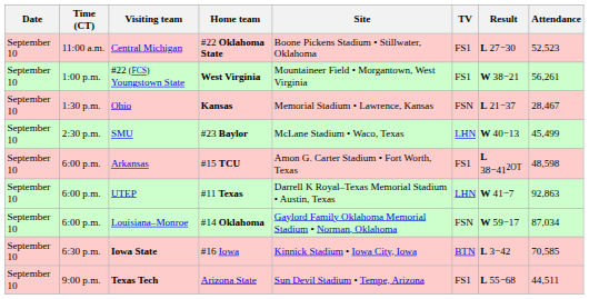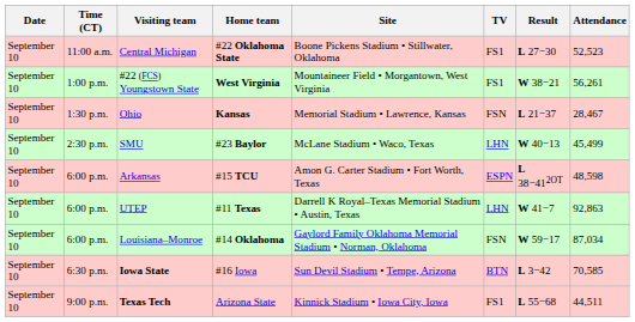Arkansas | TV: FS1 -> ESPN
Iowa State | Site: Kinnick Stadium • Iowa City, Iowa -> Sun Devil Stadium • Tempe, Arizona
Texas Tech | Site: Sun Devil Stadium • Tempe, Arizona -> Kinnick Stadium • Iowa City, Iowa
